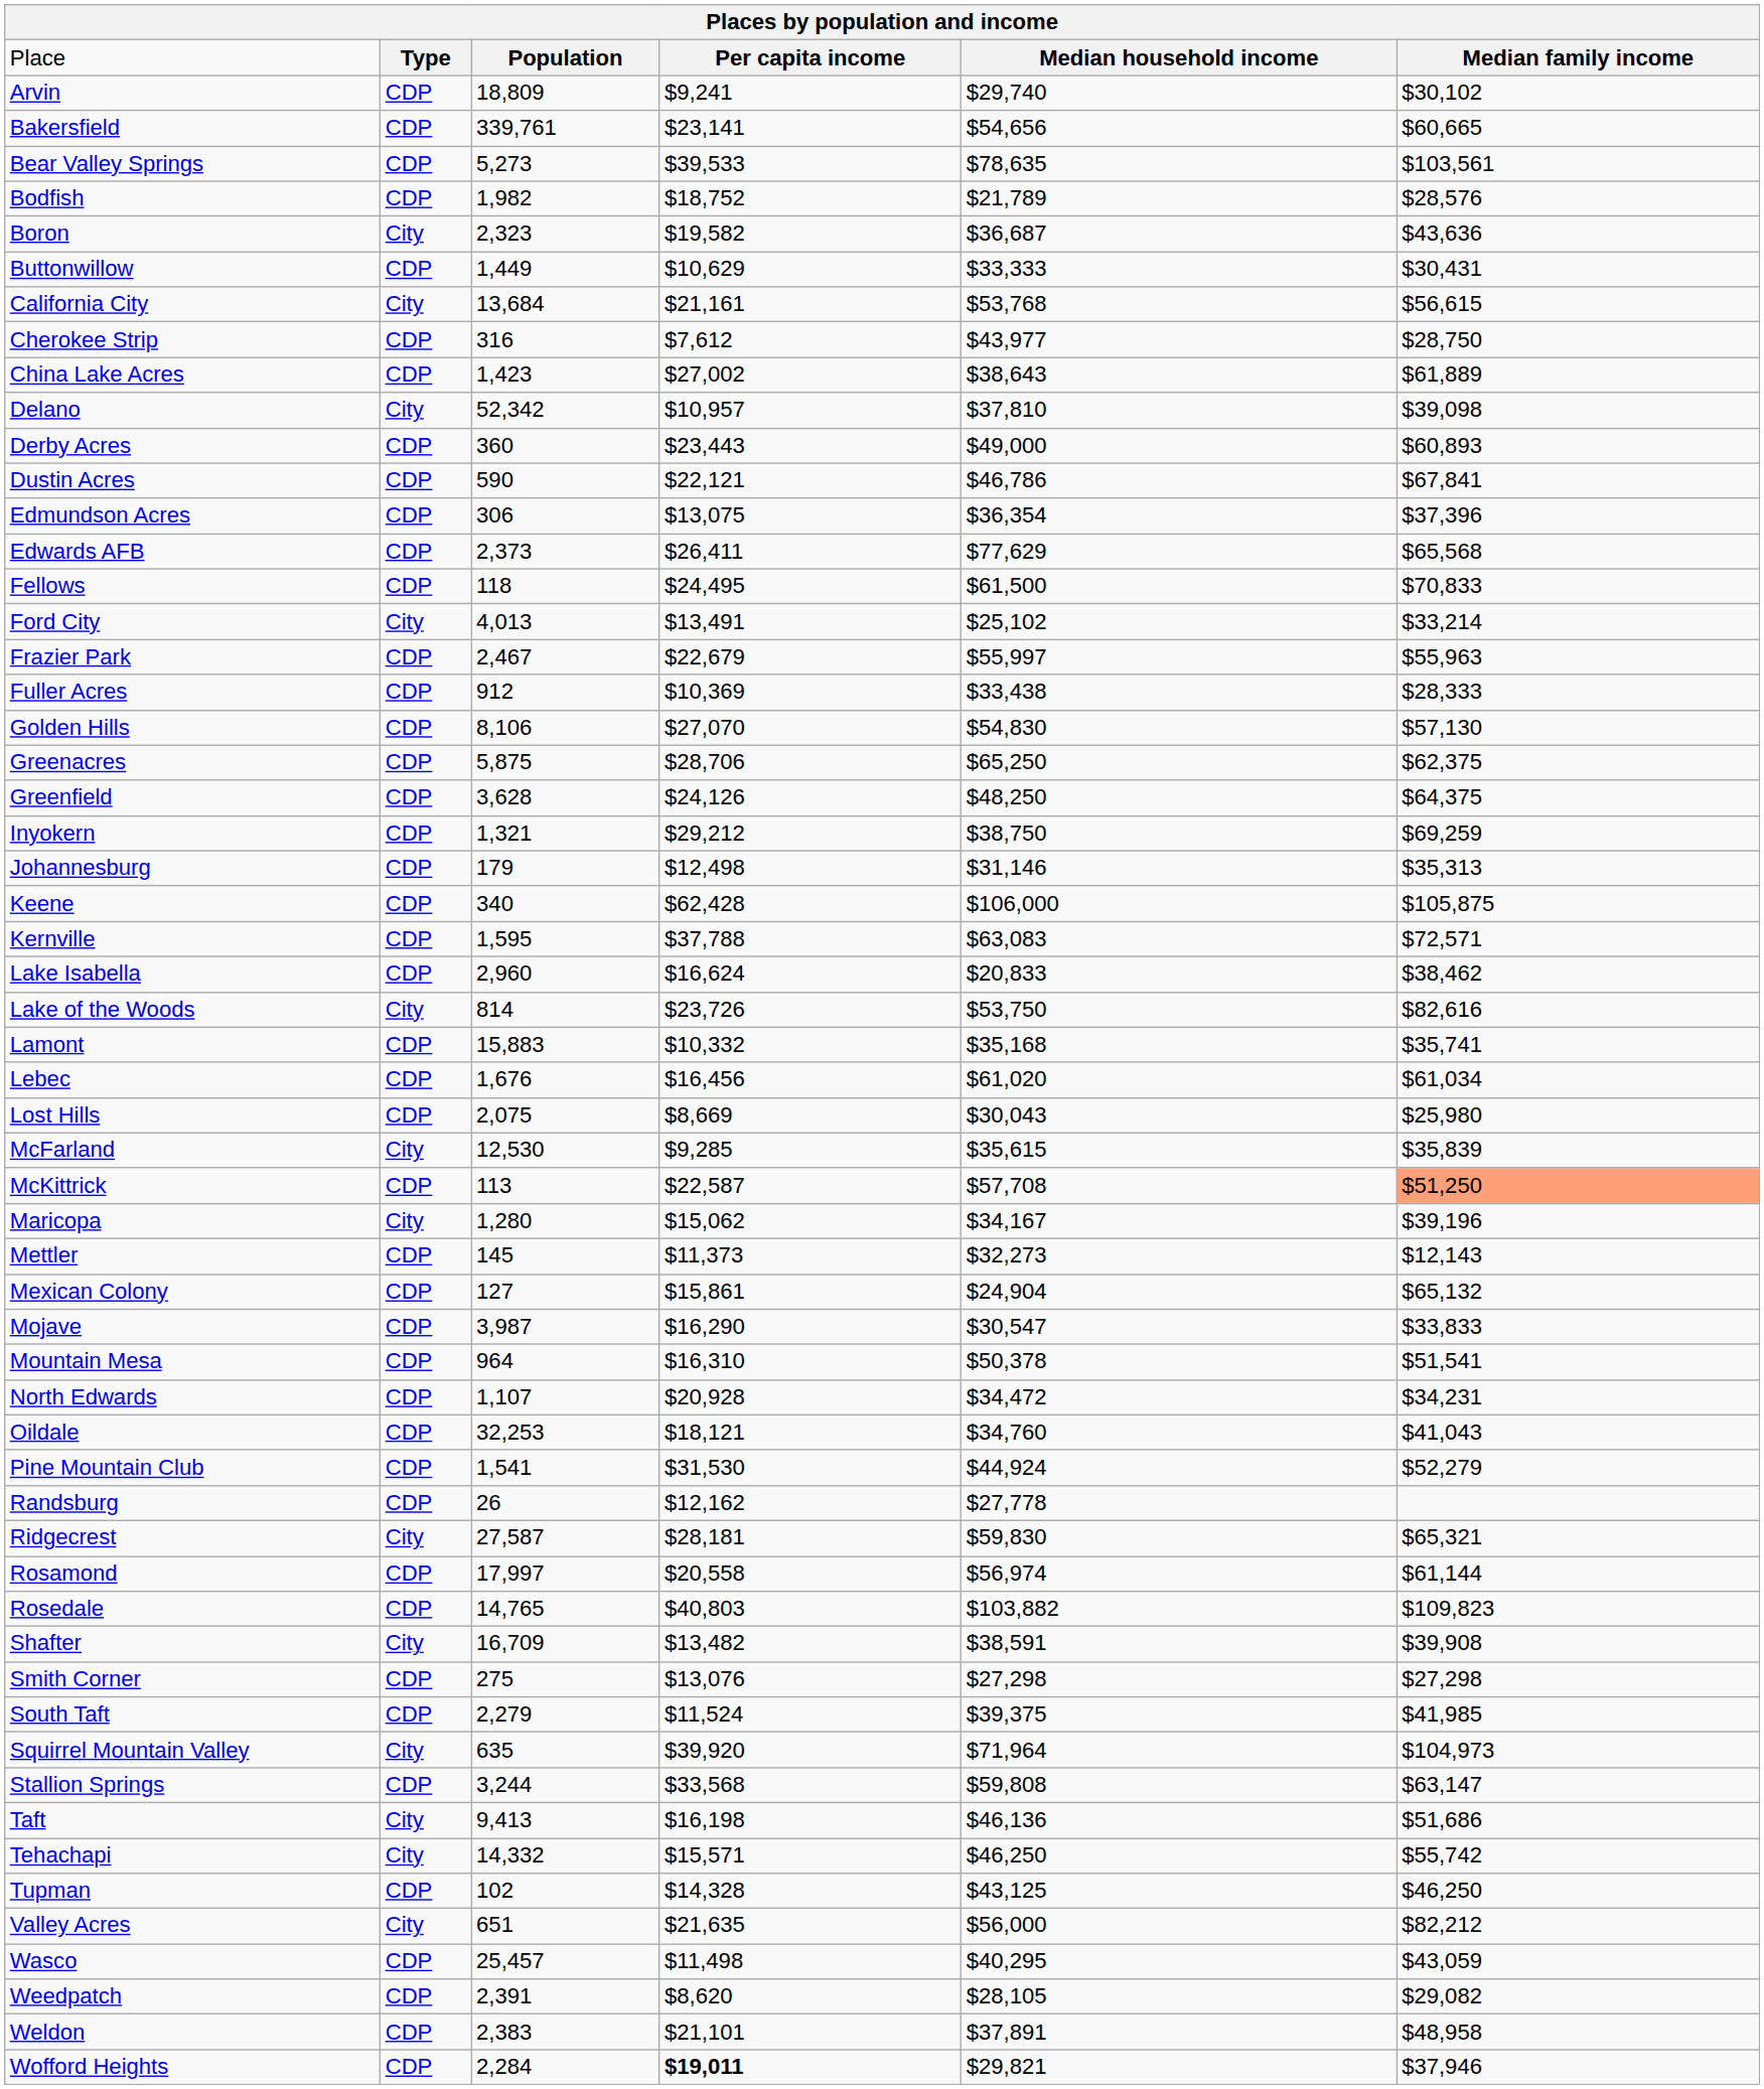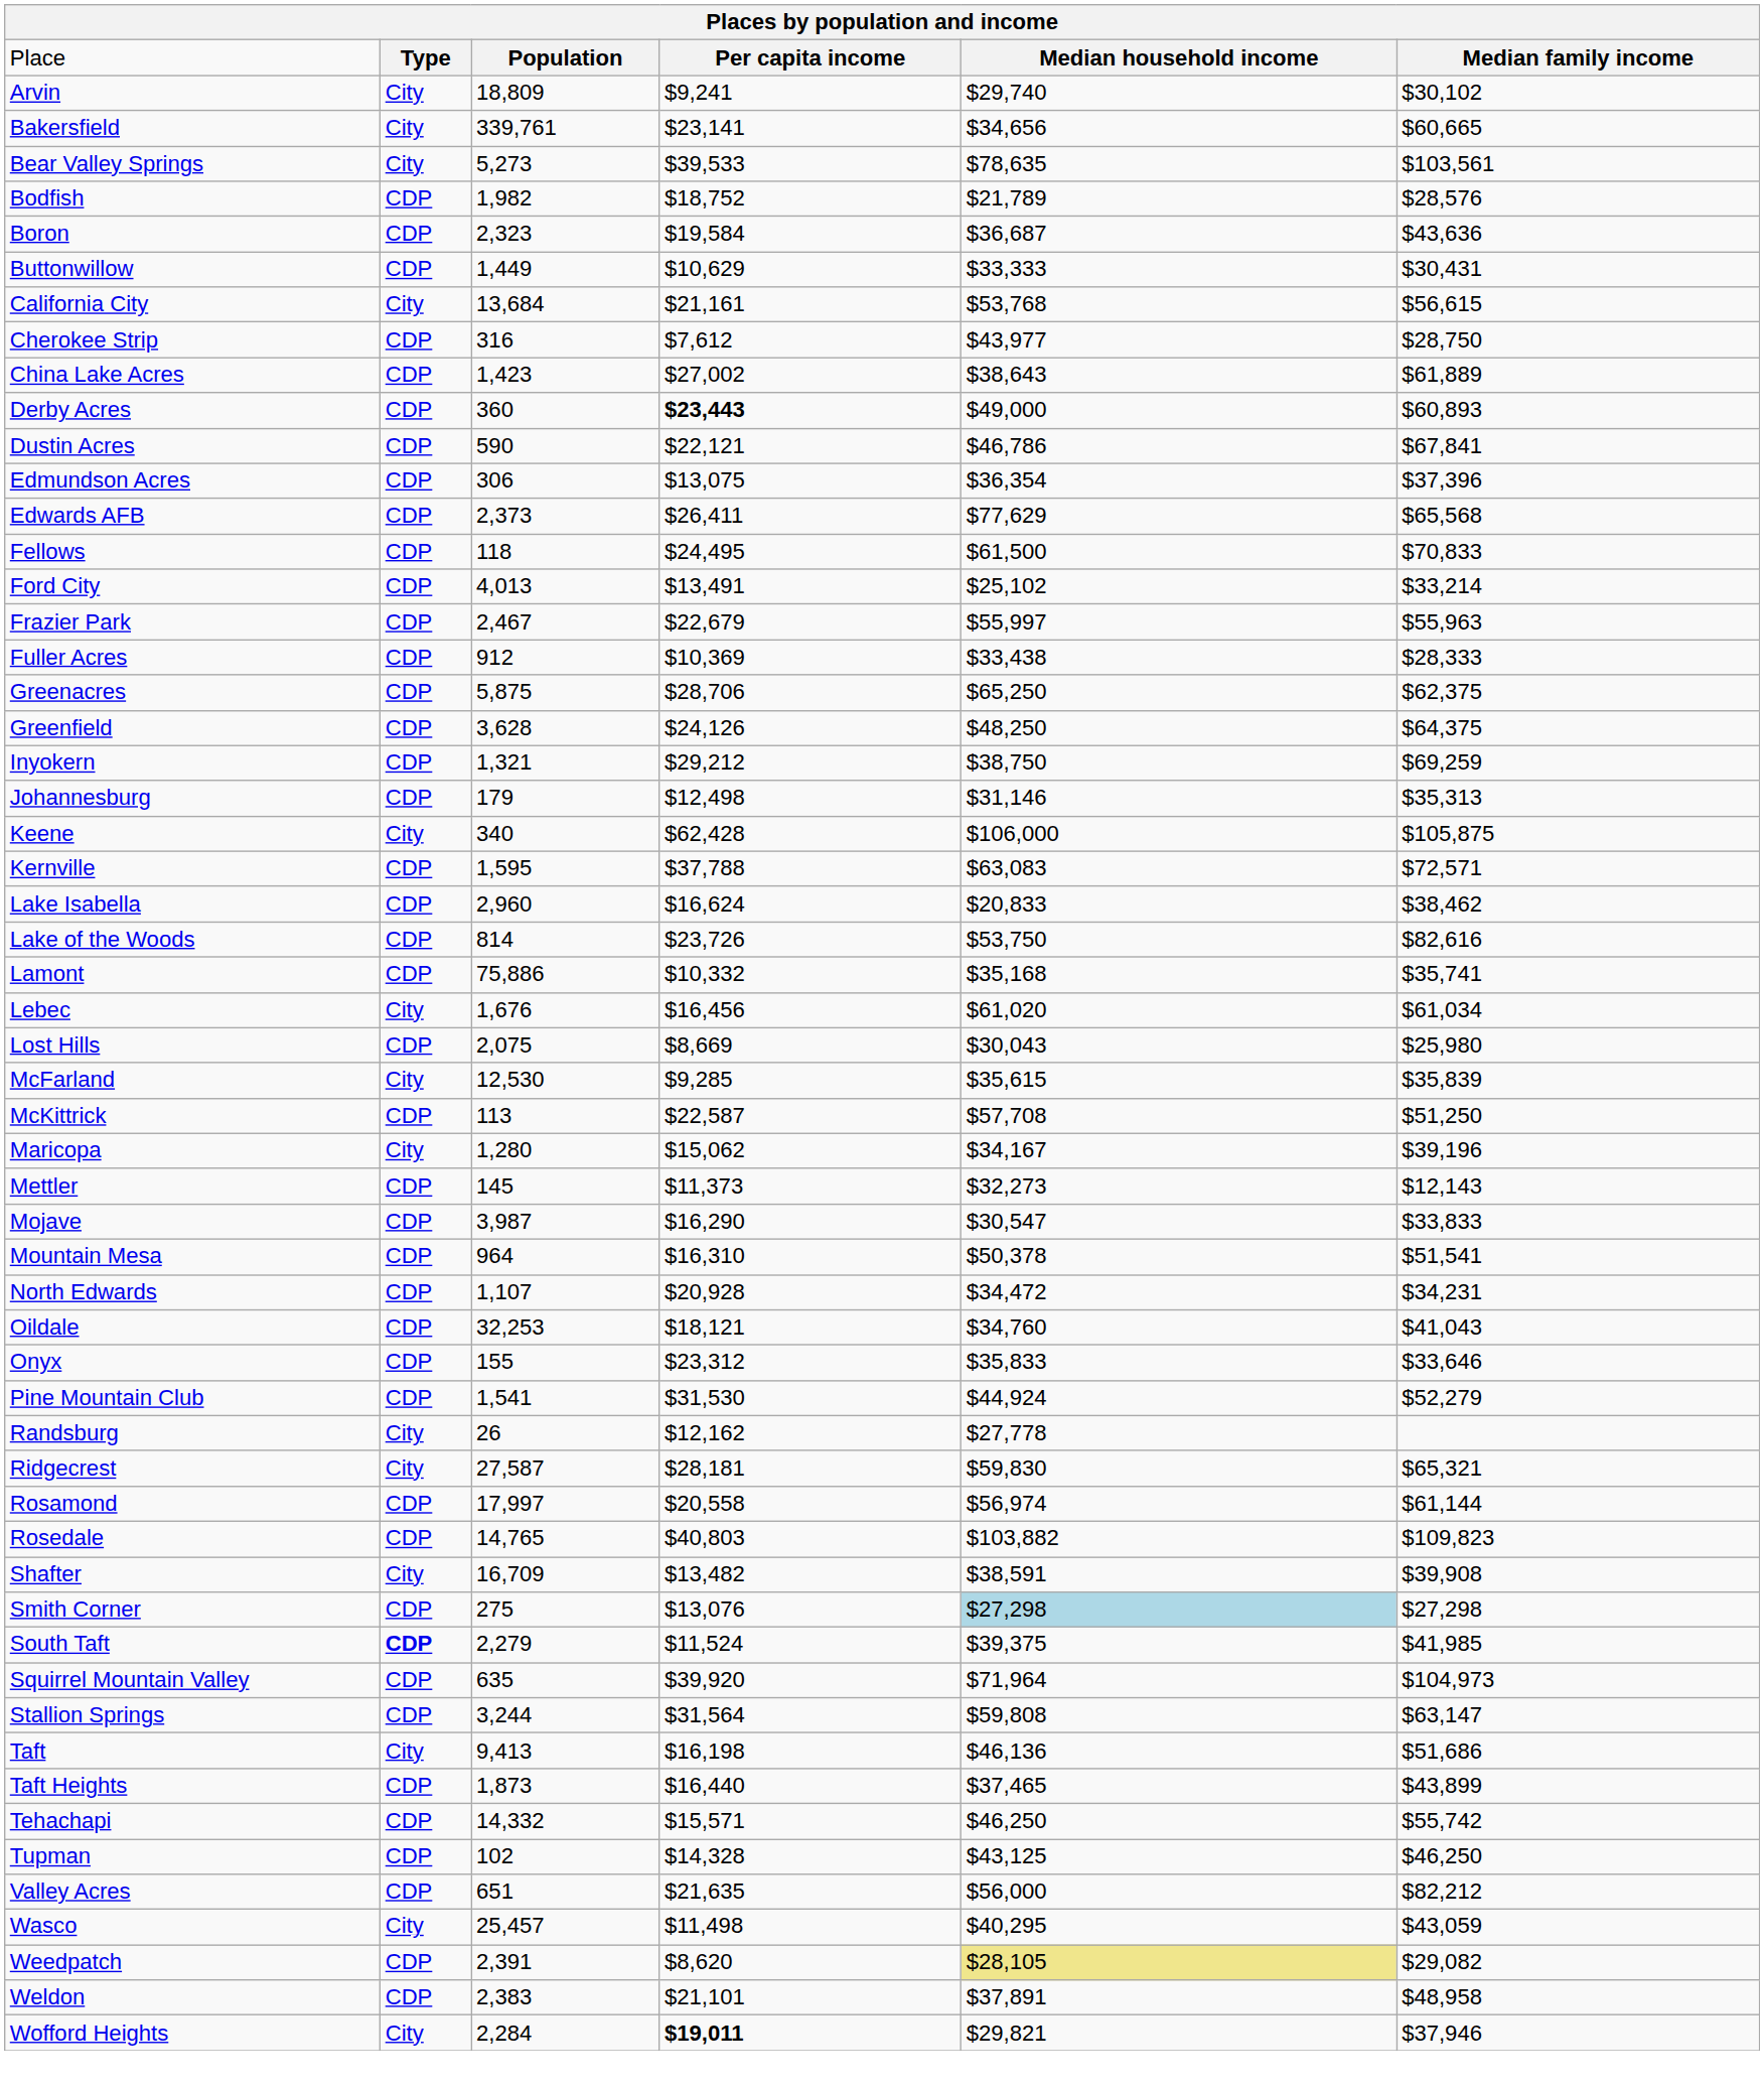Arvin | column 2: CDP -> City
Bakersfield | column 2: CDP -> City
Bakersfield | column 5: $54,656 -> $34,656
Bear Valley Springs | column 2: CDP -> City
Boron | column 2: City -> CDP
Boron | column 4: $19,582 -> $19,584
- row: Delano | City | 52,342 | $10,957 | $37,810 | $39,098
Derby Acres | column 4: normal -> bold
Ford City | column 2: City -> CDP
- row: Golden Hills | CDP | 8,106 | $27,070 | $54,830 | $57,130
Keene | column 2: CDP -> City
Lake of the Woods | column 2: City -> CDP
Lamont | column 3: 15,883 -> 75,886
Lebec | column 2: CDP -> City
McKittrick | column 6: lightsalmon background -> no background
- row: Mexican Colony | CDP | 127 | $15,861 | $24,904 | $65,132
+ row: Onyx | CDP | 155 | $23,312 | $35,833 | $33,646
Randsburg | column 2: CDP -> City
Smith Corner | column 5: no background -> lightblue background
South Taft | column 2: normal -> bold
Squirrel Mountain Valley | column 2: City -> CDP
Stallion Springs | column 4: $33,568 -> $31,564
+ row: Taft Heights | CDP | 1,873 | $16,440 | $37,465 | $43,899
Tehachapi | column 2: City -> CDP
Valley Acres | column 2: City -> CDP
Wasco | column 2: CDP -> City
Weedpatch | column 5: no background -> khaki background
Wofford Heights | column 2: CDP -> City
